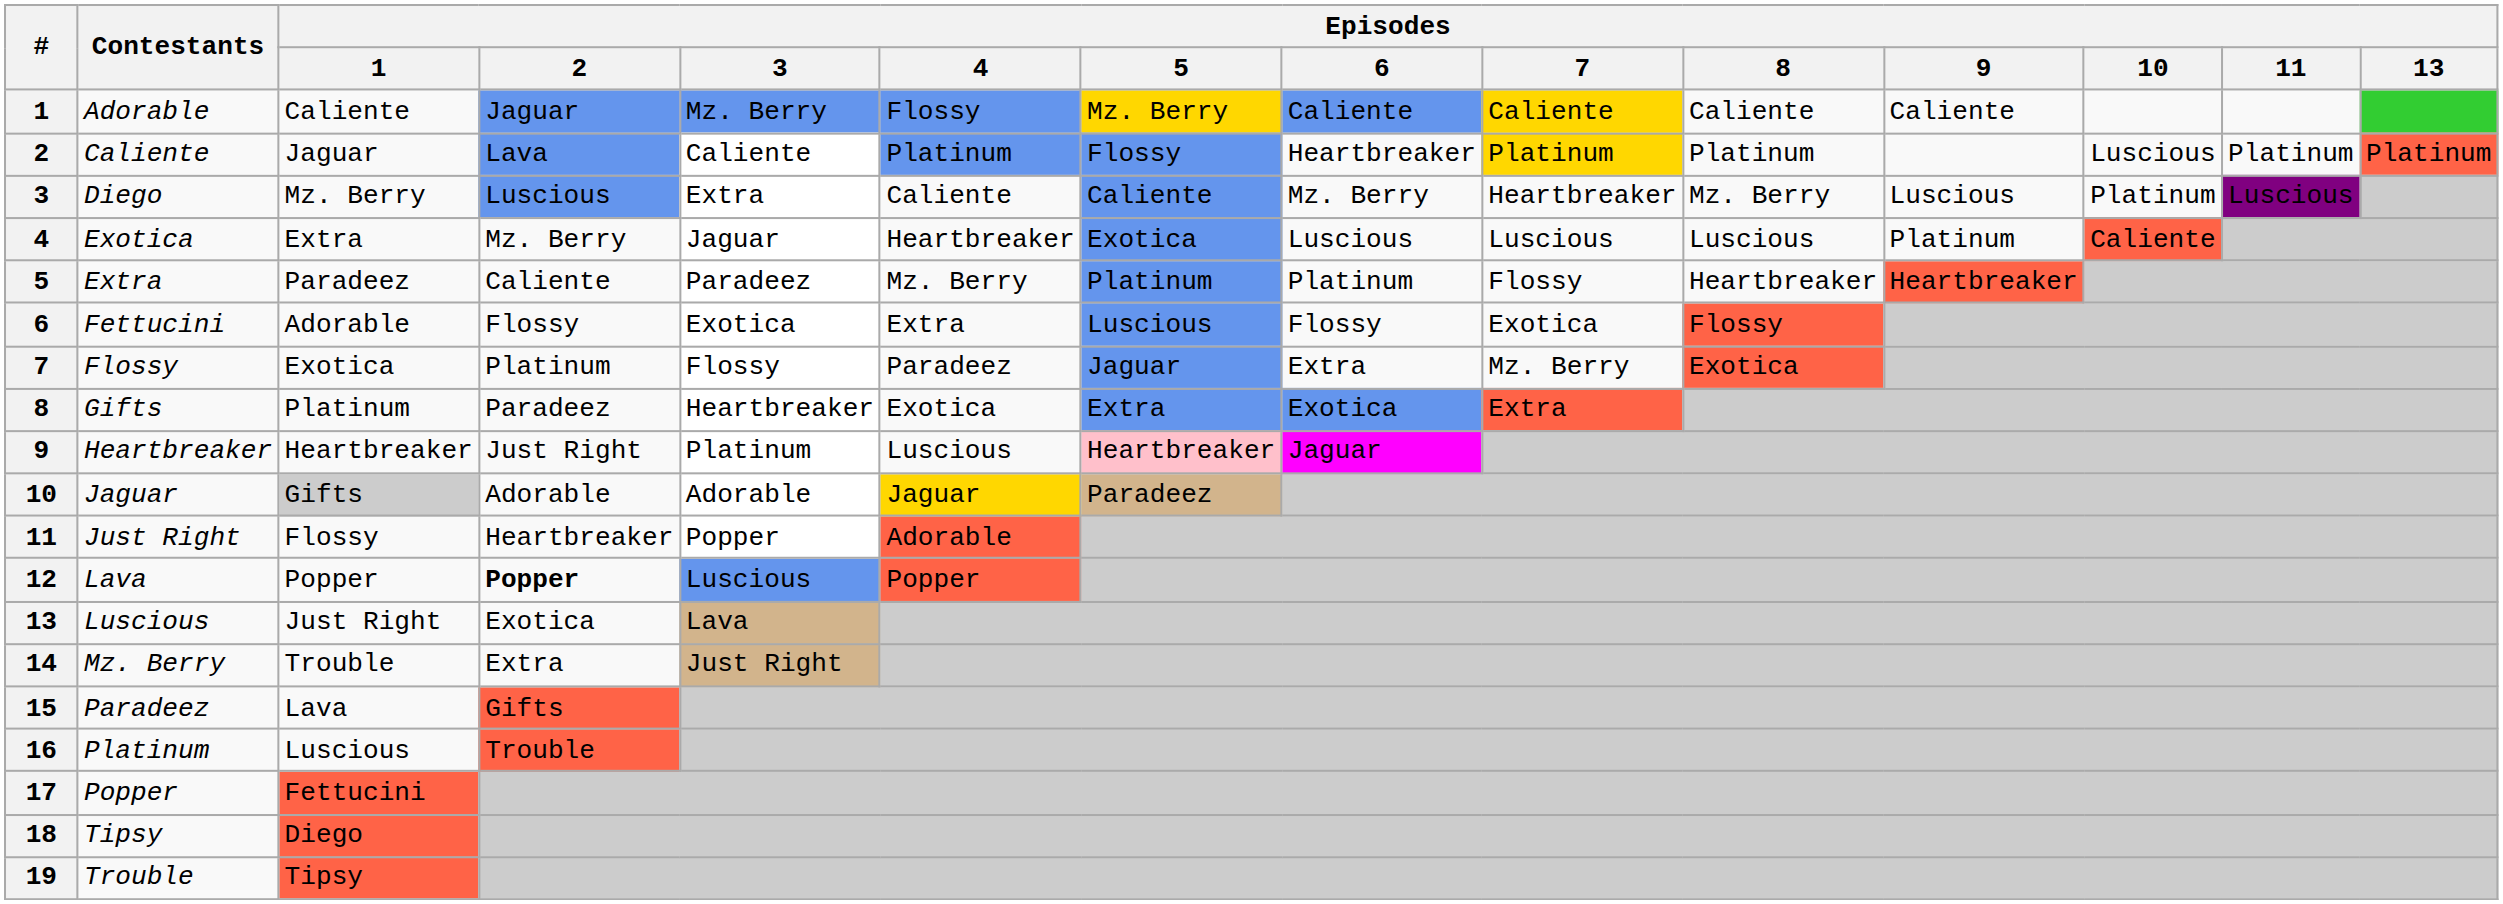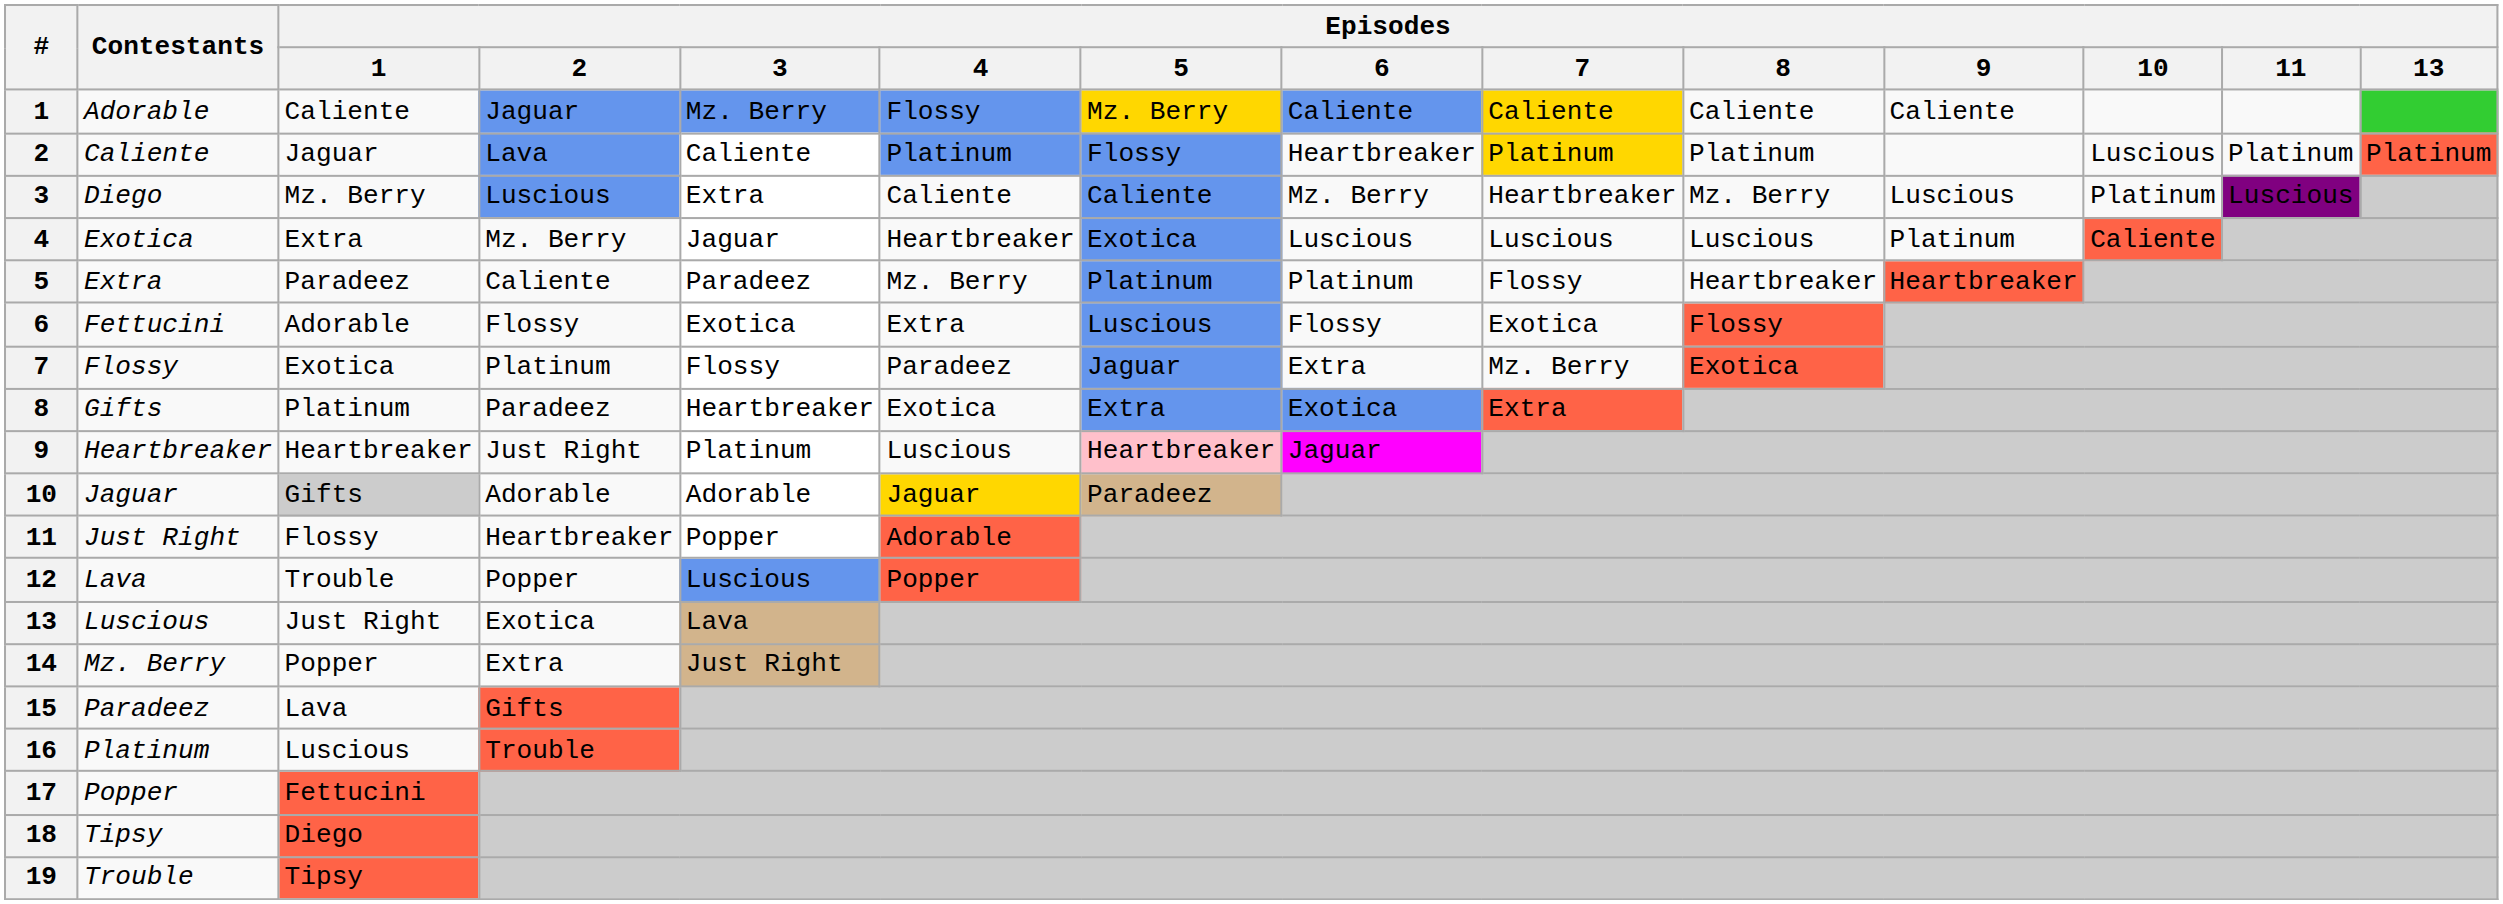12 | Episodes / 1: Popper -> Trouble
12 | Episodes / 2: bold -> normal
14 | Episodes / 1: Trouble -> Popper
